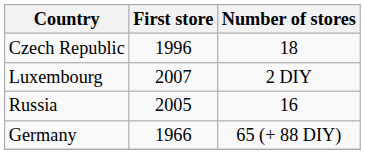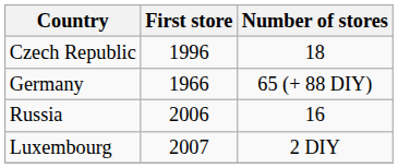rows swapped: Germany <-> Luxembourg
Russia | First store: 2005 -> 2006
